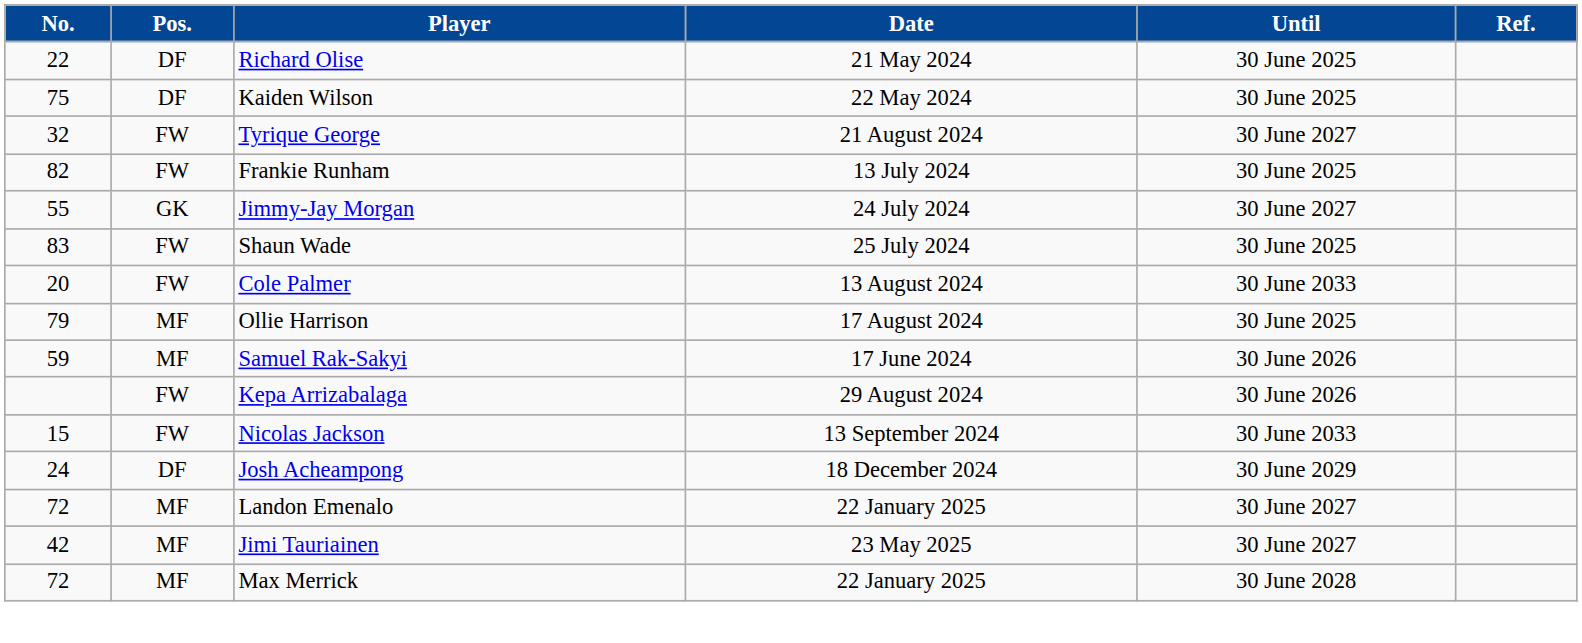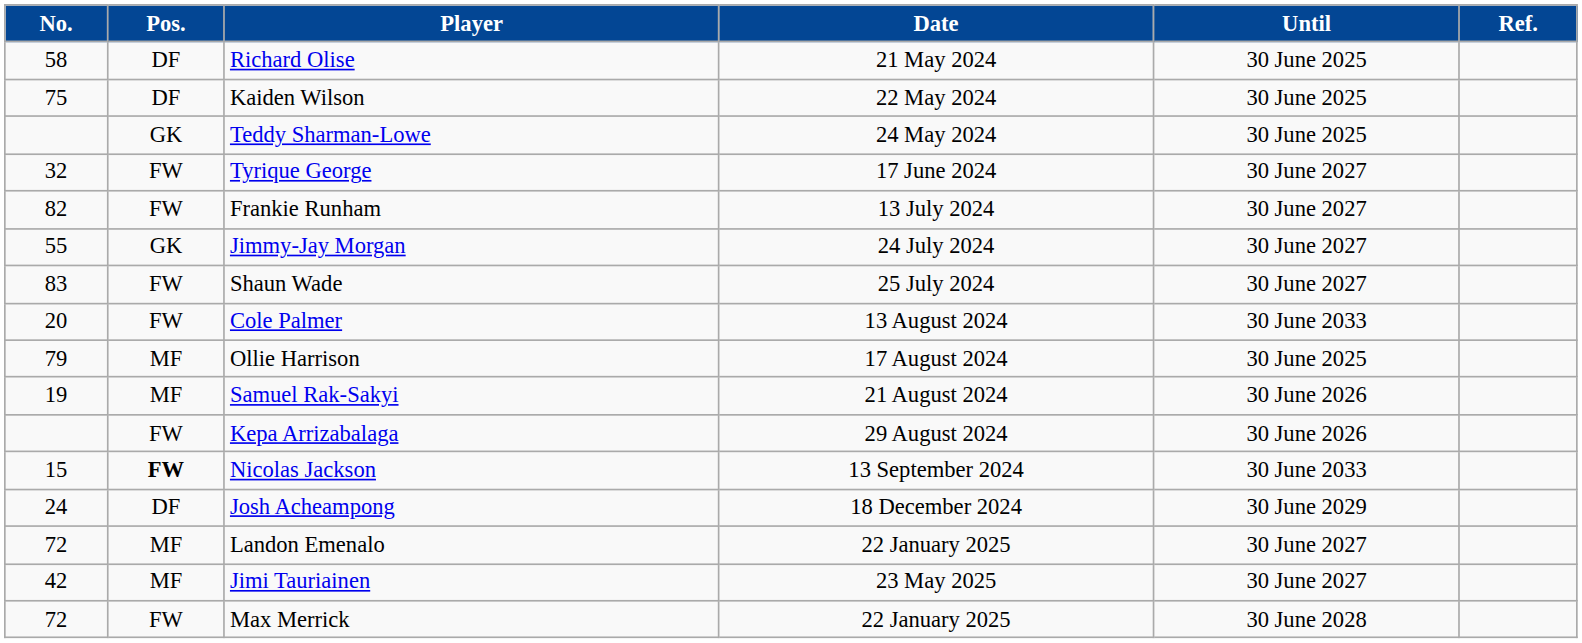Richard Olise | No.: 22 -> 58
+ row: GK | Teddy Sharman-Lowe | 24 May 2024 | 30 June 2025
Tyrique George | Date: 21 August 2024 -> 17 June 2024
Frankie Runham | Until: 30 June 2025 -> 30 June 2027
Shaun Wade | Until: 30 June 2025 -> 30 June 2027
Samuel Rak-Sakyi | No.: 59 -> 19
Samuel Rak-Sakyi | Date: 17 June 2024 -> 21 August 2024
Nicolas Jackson | Pos.: normal -> bold
Max Merrick | Pos.: MF -> FW
